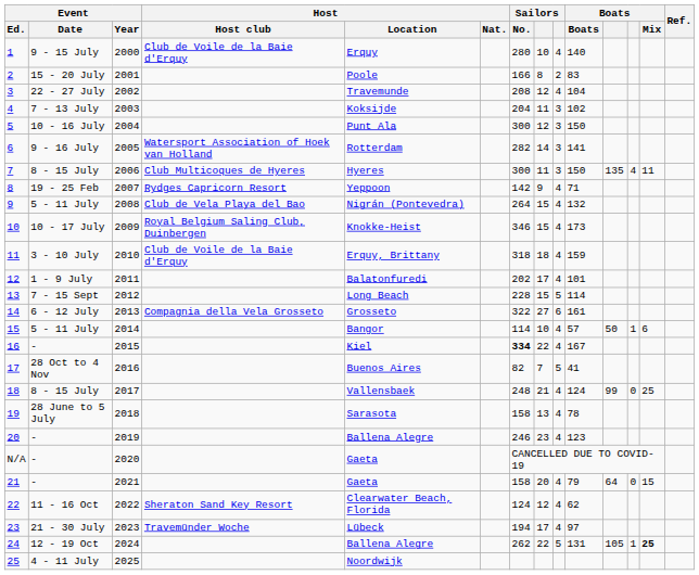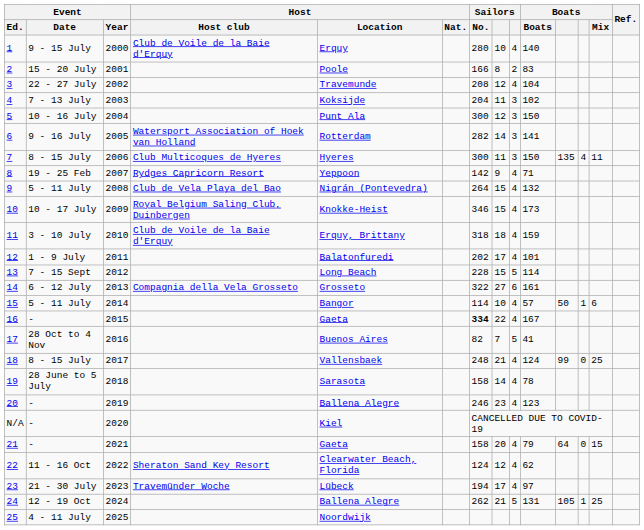16 | Host / Location: Kiel -> Gaeta
19 | column 8: 13 -> 14
N/A | Host / Location: Gaeta -> Kiel
24 | column 8: 22 -> 21
24 | Boats / Mix: bold -> normal
